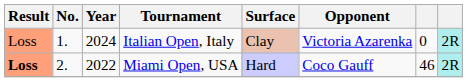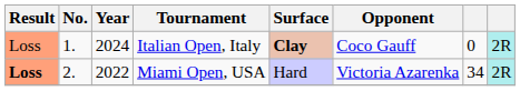Italian Open, Italy | Surface: normal -> bold
Italian Open, Italy | Opponent: Victoria Azarenka -> Coco Gauff
Miami Open, USA | Opponent: Coco Gauff -> Victoria Azarenka
Miami Open, USA | column 7: 46 -> 34
